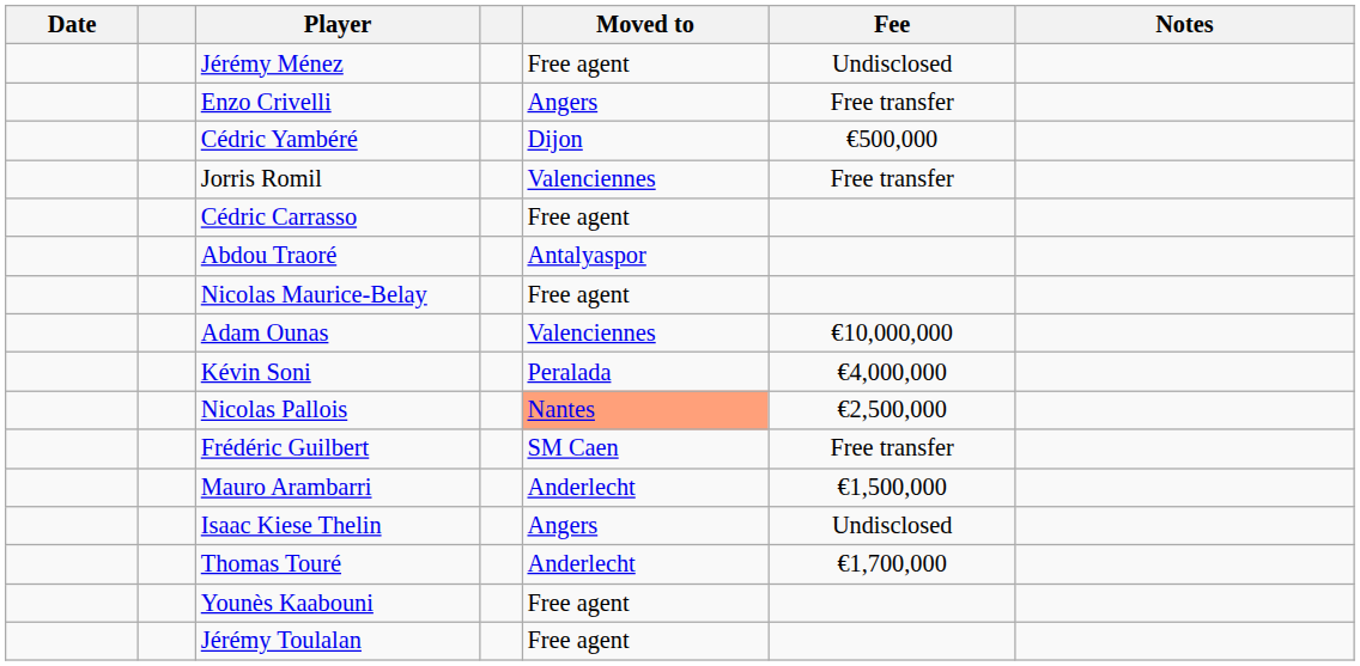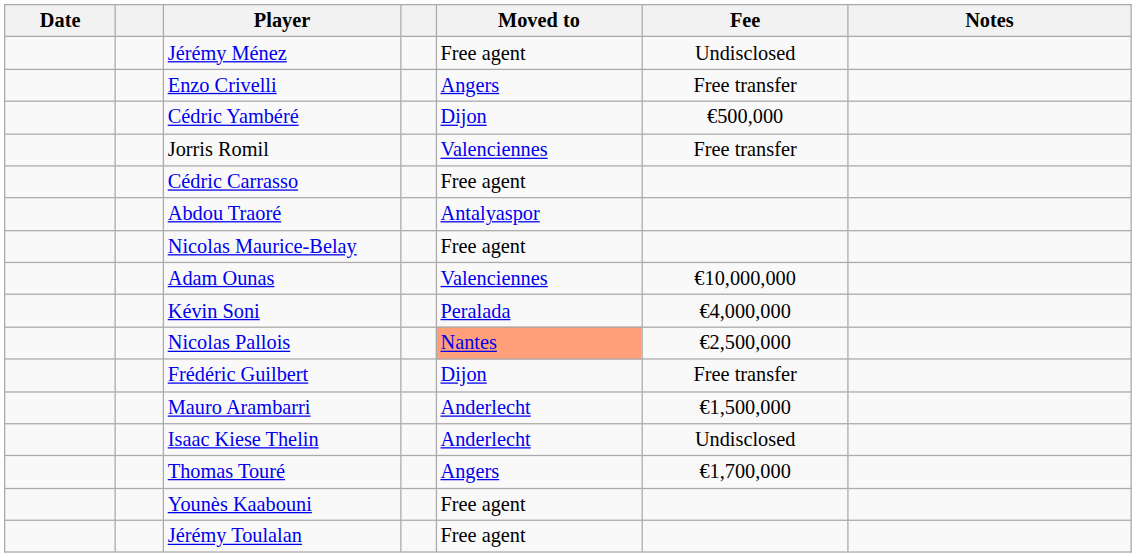Frédéric Guilbert | Moved to: SM Caen -> Dijon
Isaac Kiese Thelin | Moved to: Angers -> Anderlecht
Thomas Touré | Moved to: Anderlecht -> Angers
